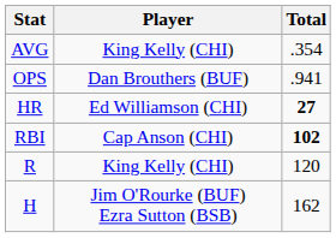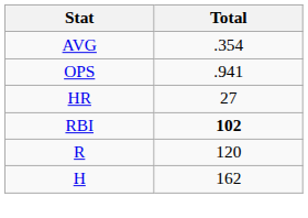- column: Player | King Kelly (CHI) | Dan Brouthers (BUF) | Ed Williamson (CHI) | Cap Anson (CHI) | King Kelly (CHI) | Jim O'Rourke (BUF) Ezra Sutton (BSB)
HR | Total: bold -> normal
